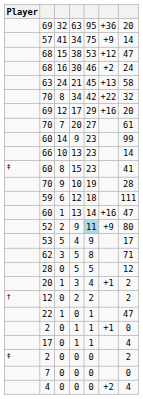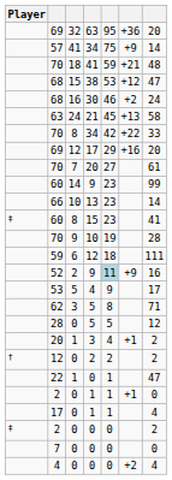+ row: 70 | 18 | 41 | 59 | +21 | 48
70 / 34 | column 7: 32 -> 33
- row: 60 | 1 | 13 | 14 | +16 | 47
52 | column 7: 80 -> 16
